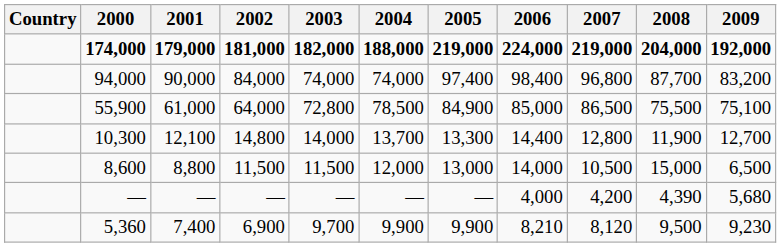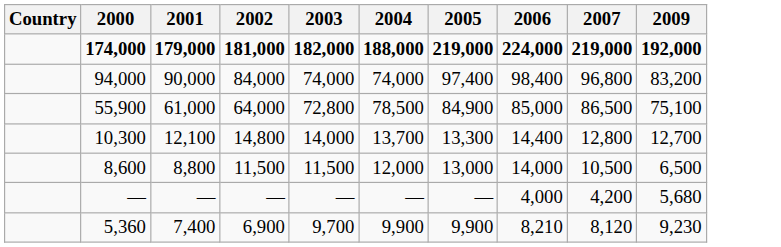- column: 2008 | 204,000 | 87,700 | 75,500 | 11,900 | 15,000 | 4,390 | 9,500
